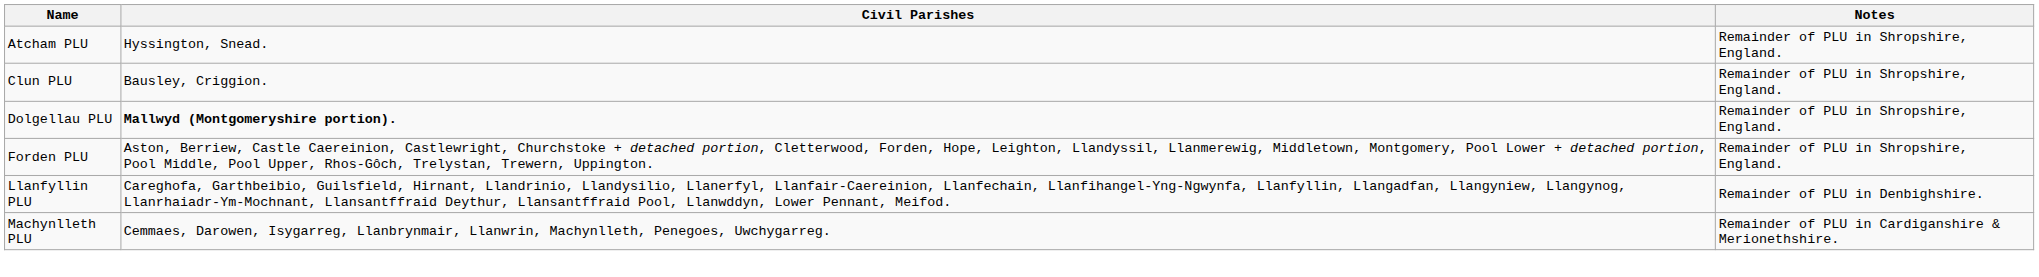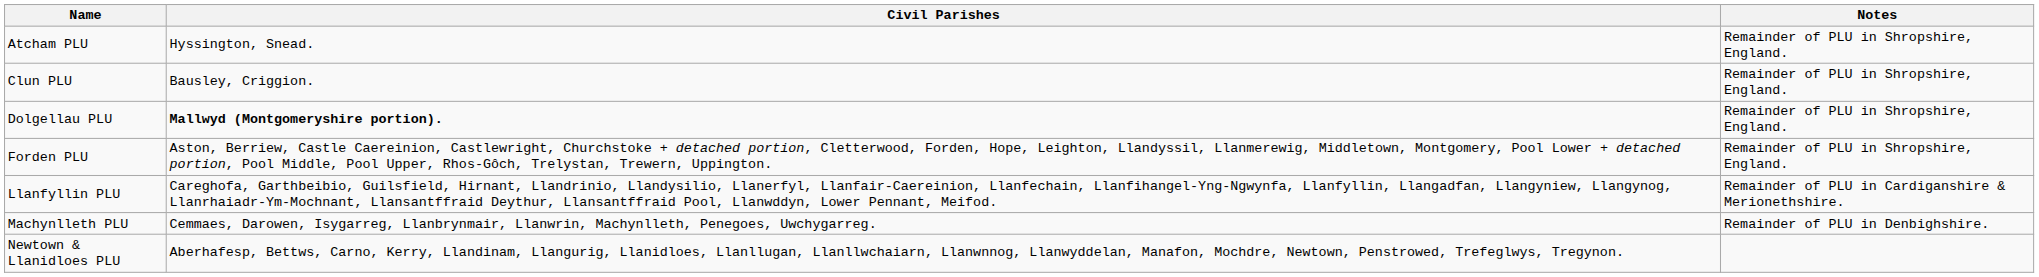Llanfyllin PLU | Notes: Remainder of PLU in Denbighshire. -> Remainder of PLU in Cardiganshire & Merionethshire.
Machynlleth PLU | Notes: Remainder of PLU in Cardiganshire & Merionethshire. -> Remainder of PLU in Denbighshire.
+ row: Newtown & Llanidloes PLU | Aberhafesp, Bettws, Carno, Kerry, Llandinam, Llangurig, Llanidloes, Llanllugan, Llanllwchaiarn, Llanwnnog, Llanwyddelan, Manafon, Mochdre, Newtown, Penstrowed, Trefeglwys, Tregynon.
